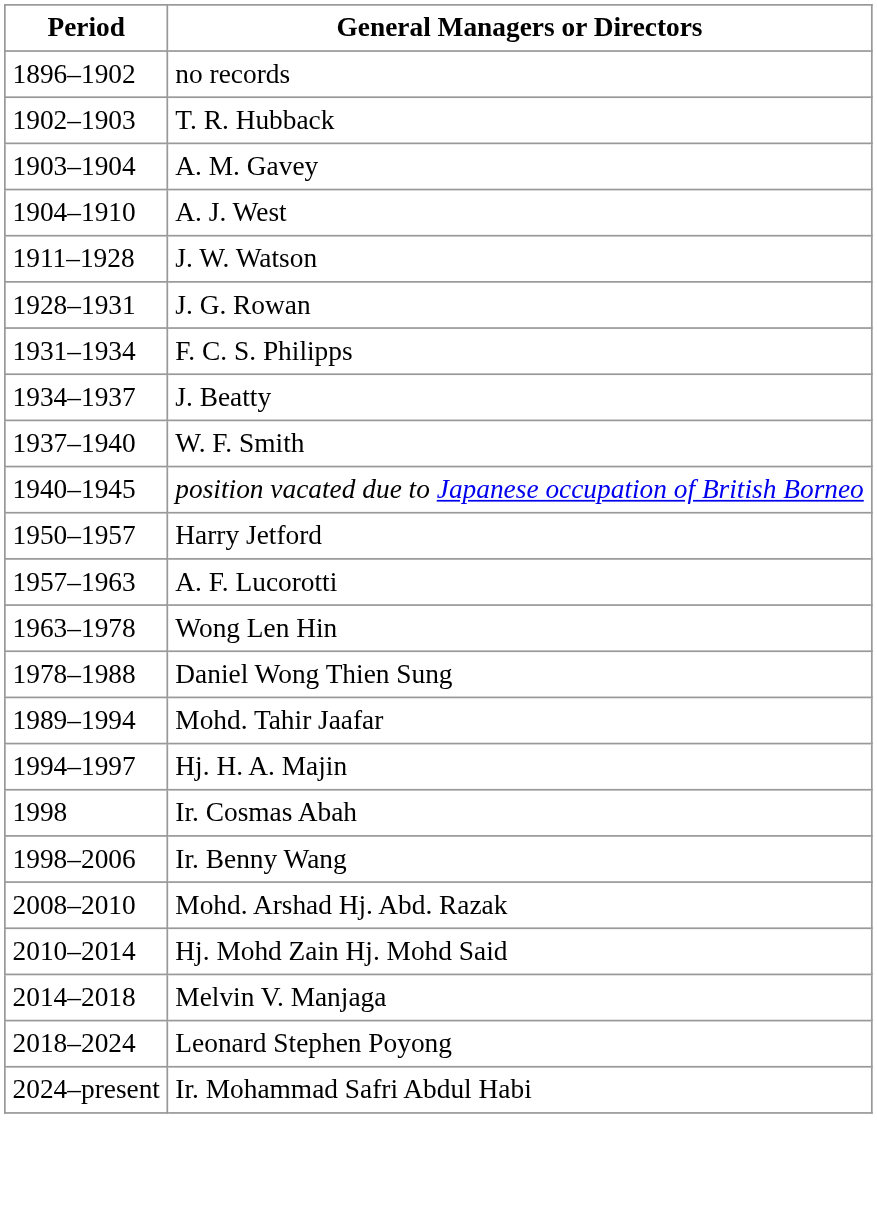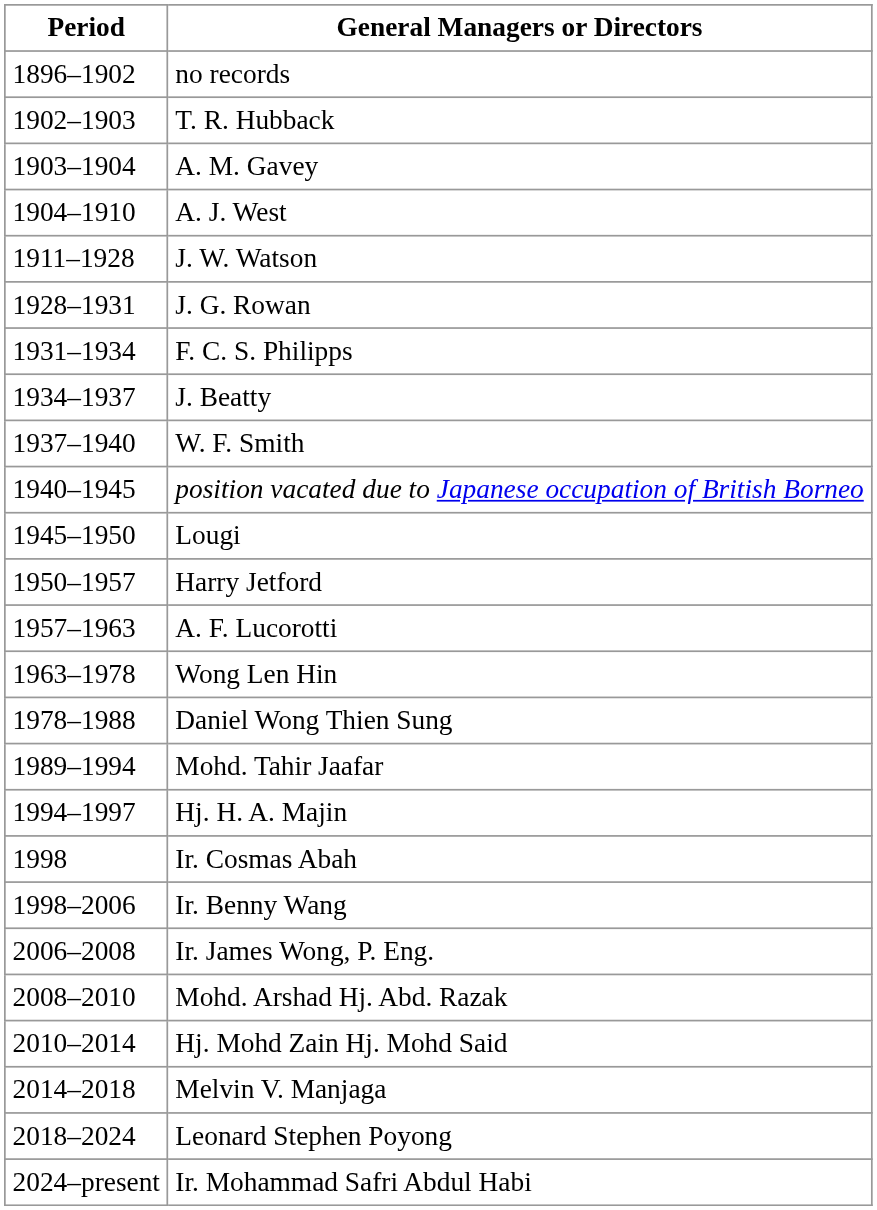+ row: 1945–1950 | Lougi
+ row: 2006–2008 | Ir. James Wong, P. Eng.
